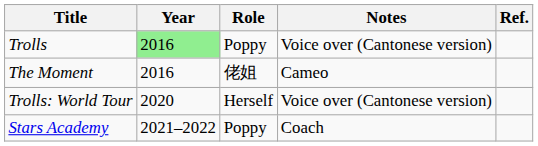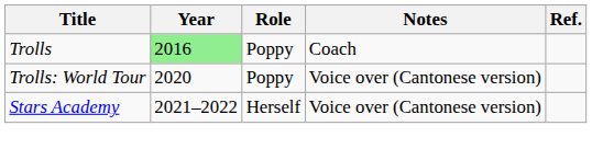Trolls | Notes: Voice over (Cantonese version) -> Coach
- row: The Moment | 2016 | 佬姐 | Cameo
Trolls: World Tour | Role: Herself -> Poppy
Stars Academy | Role: Poppy -> Herself
Stars Academy | Notes: Coach -> Voice over (Cantonese version)
